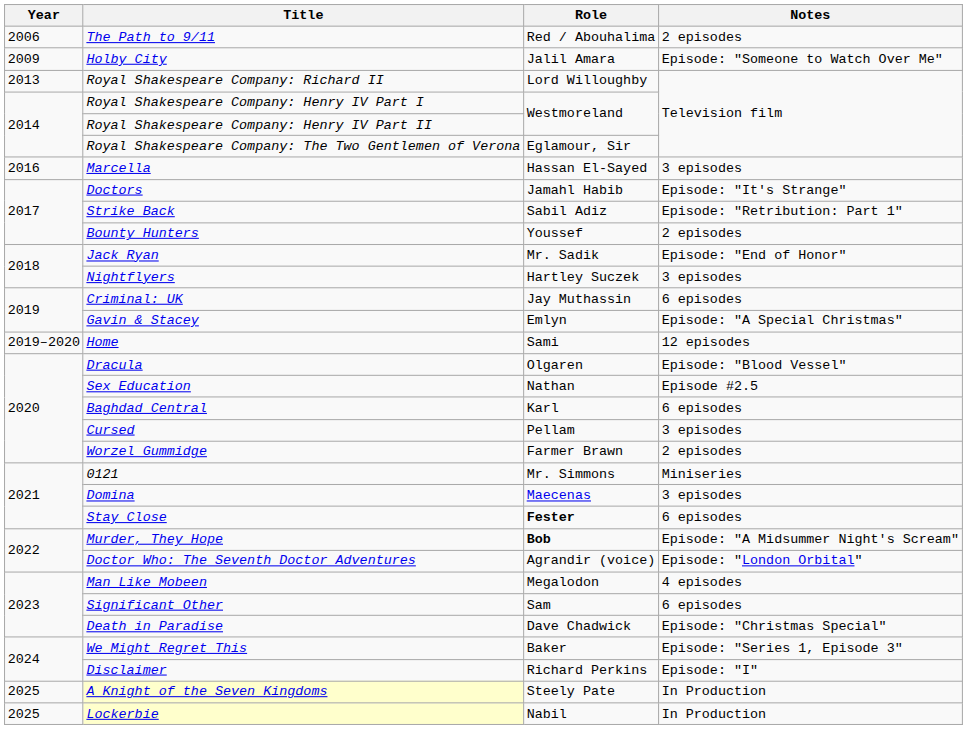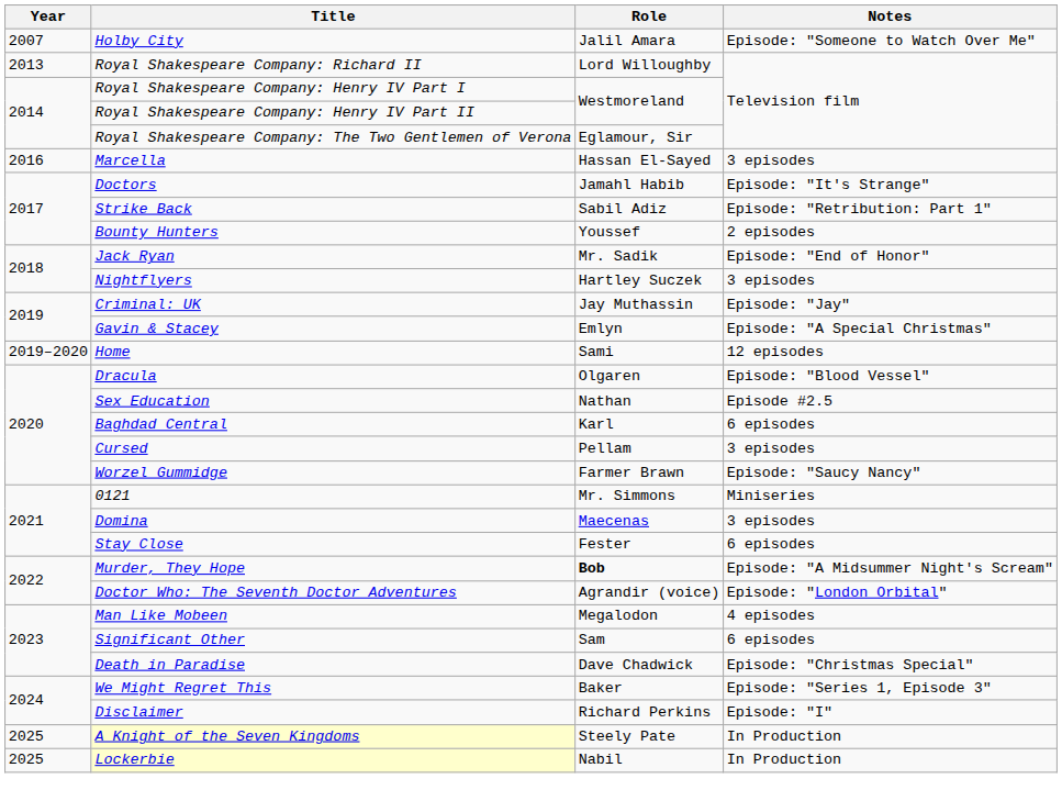- row: 2006 | The Path to 9/11 | Red / Abouhalima | 2 episodes
Holby City | Year: 2009 -> 2007
Criminal: UK | Notes: 6 episodes -> Episode: "Jay"
Worzel Gummidge | Notes: 2 episodes -> Episode: "Saucy Nancy"
Stay Close | Role: bold -> normal
